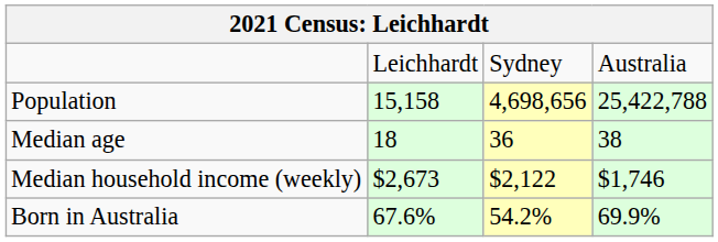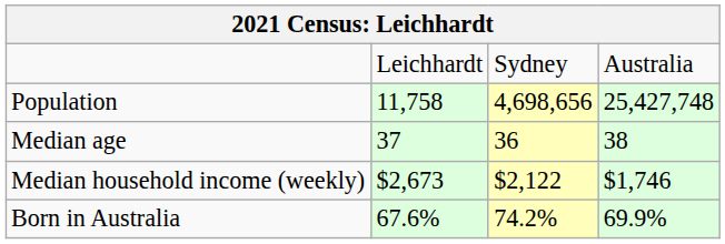Population | column 2: 15,158 -> 11,758
Population | column 4: 25,422,788 -> 25,427,748
Median age | column 2: 18 -> 37
Born in Australia | column 3: 54.2% -> 74.2%
